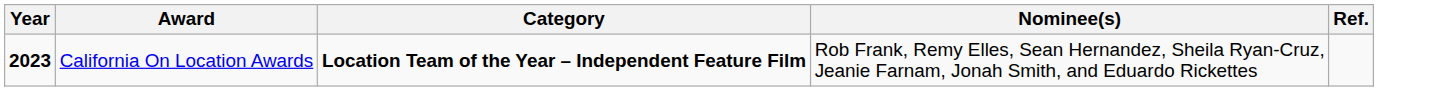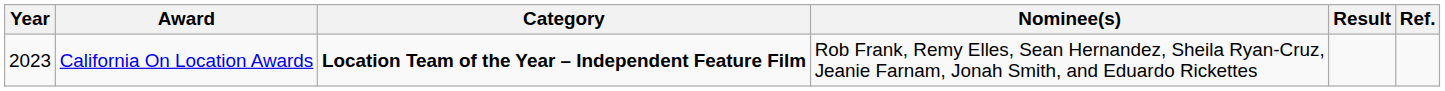+ column: Result
California On Location Awards | Year: bold -> normal
